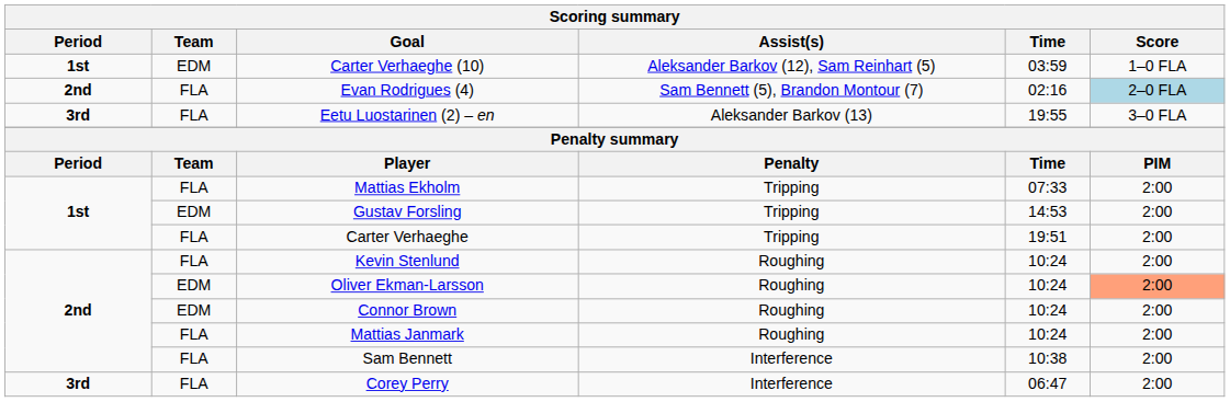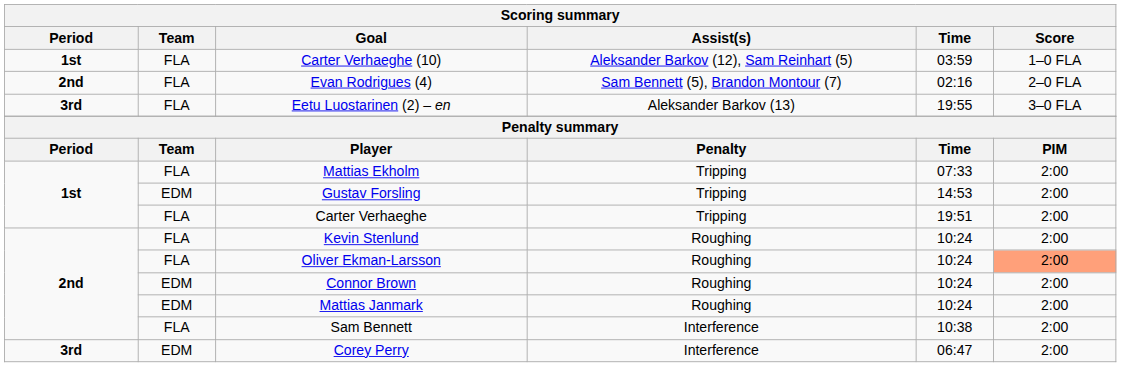Carter Verhaeghe (10) | Team: EDM -> FLA
Evan Rodrigues (4) | Score: lightblue background -> no background
Oliver Ekman-Larsson | Team: EDM -> FLA
Mattias Janmark | Team: FLA -> EDM
Corey Perry | Team: FLA -> EDM
